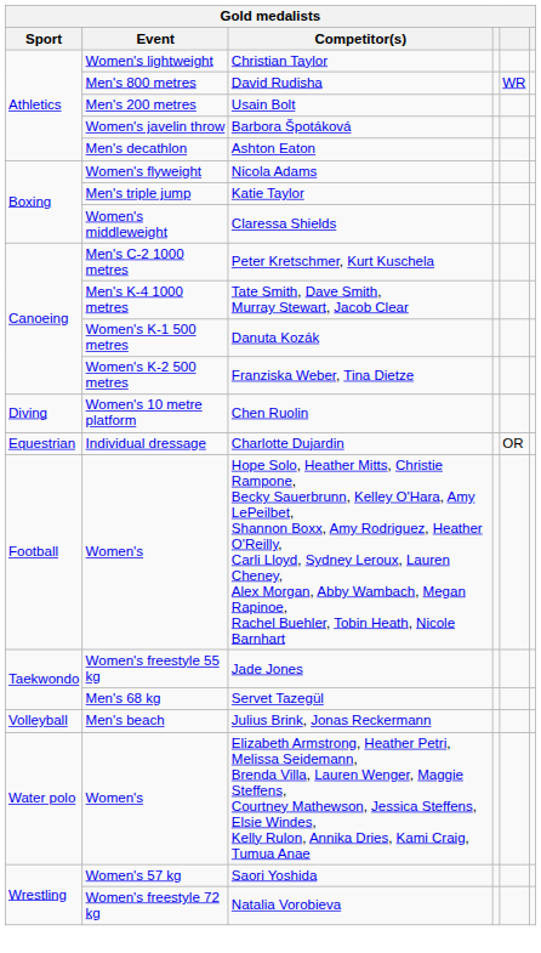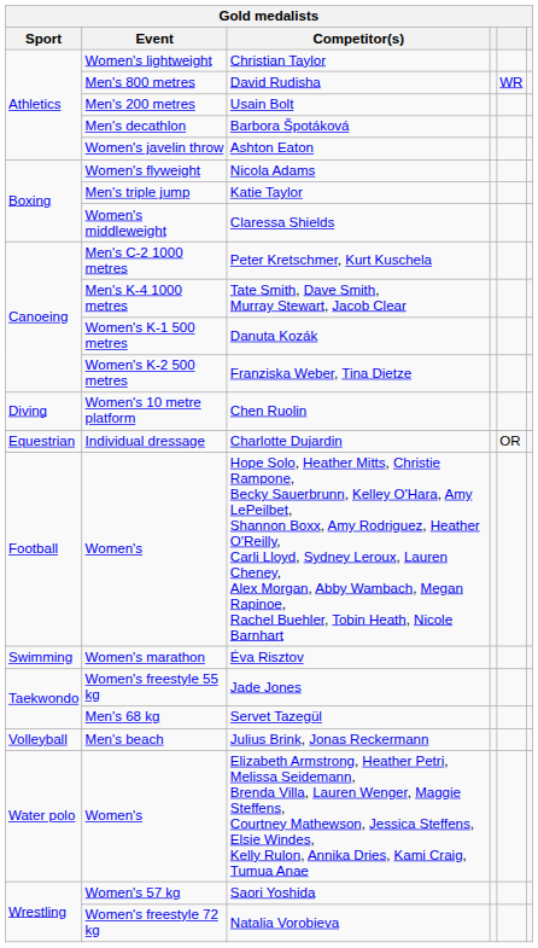Barbora Špotáková | Event: Women's javelin throw -> Men's decathlon
Ashton Eaton | Event: Men's decathlon -> Women's javelin throw
+ row: Swimming | Women's marathon | Éva Risztov
